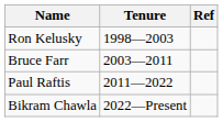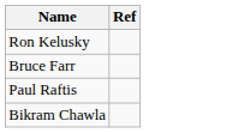- column: Tenure | 1998—2003 | 2003—2011 | 2011—2022 | 2022—Present
